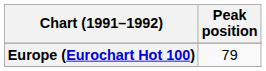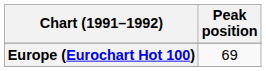Europe (Eurochart Hot 100) | Peak position: 79 -> 69
